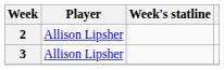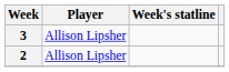rows swapped: 2 <-> 3
